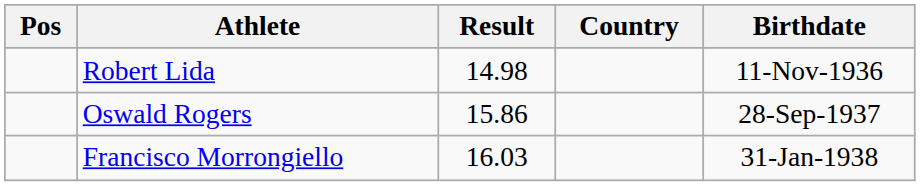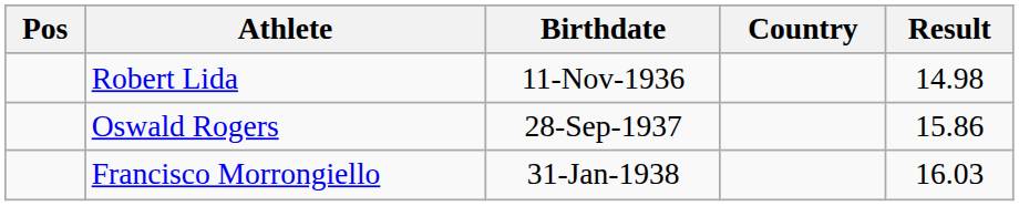columns swapped: Birthdate <-> Result
